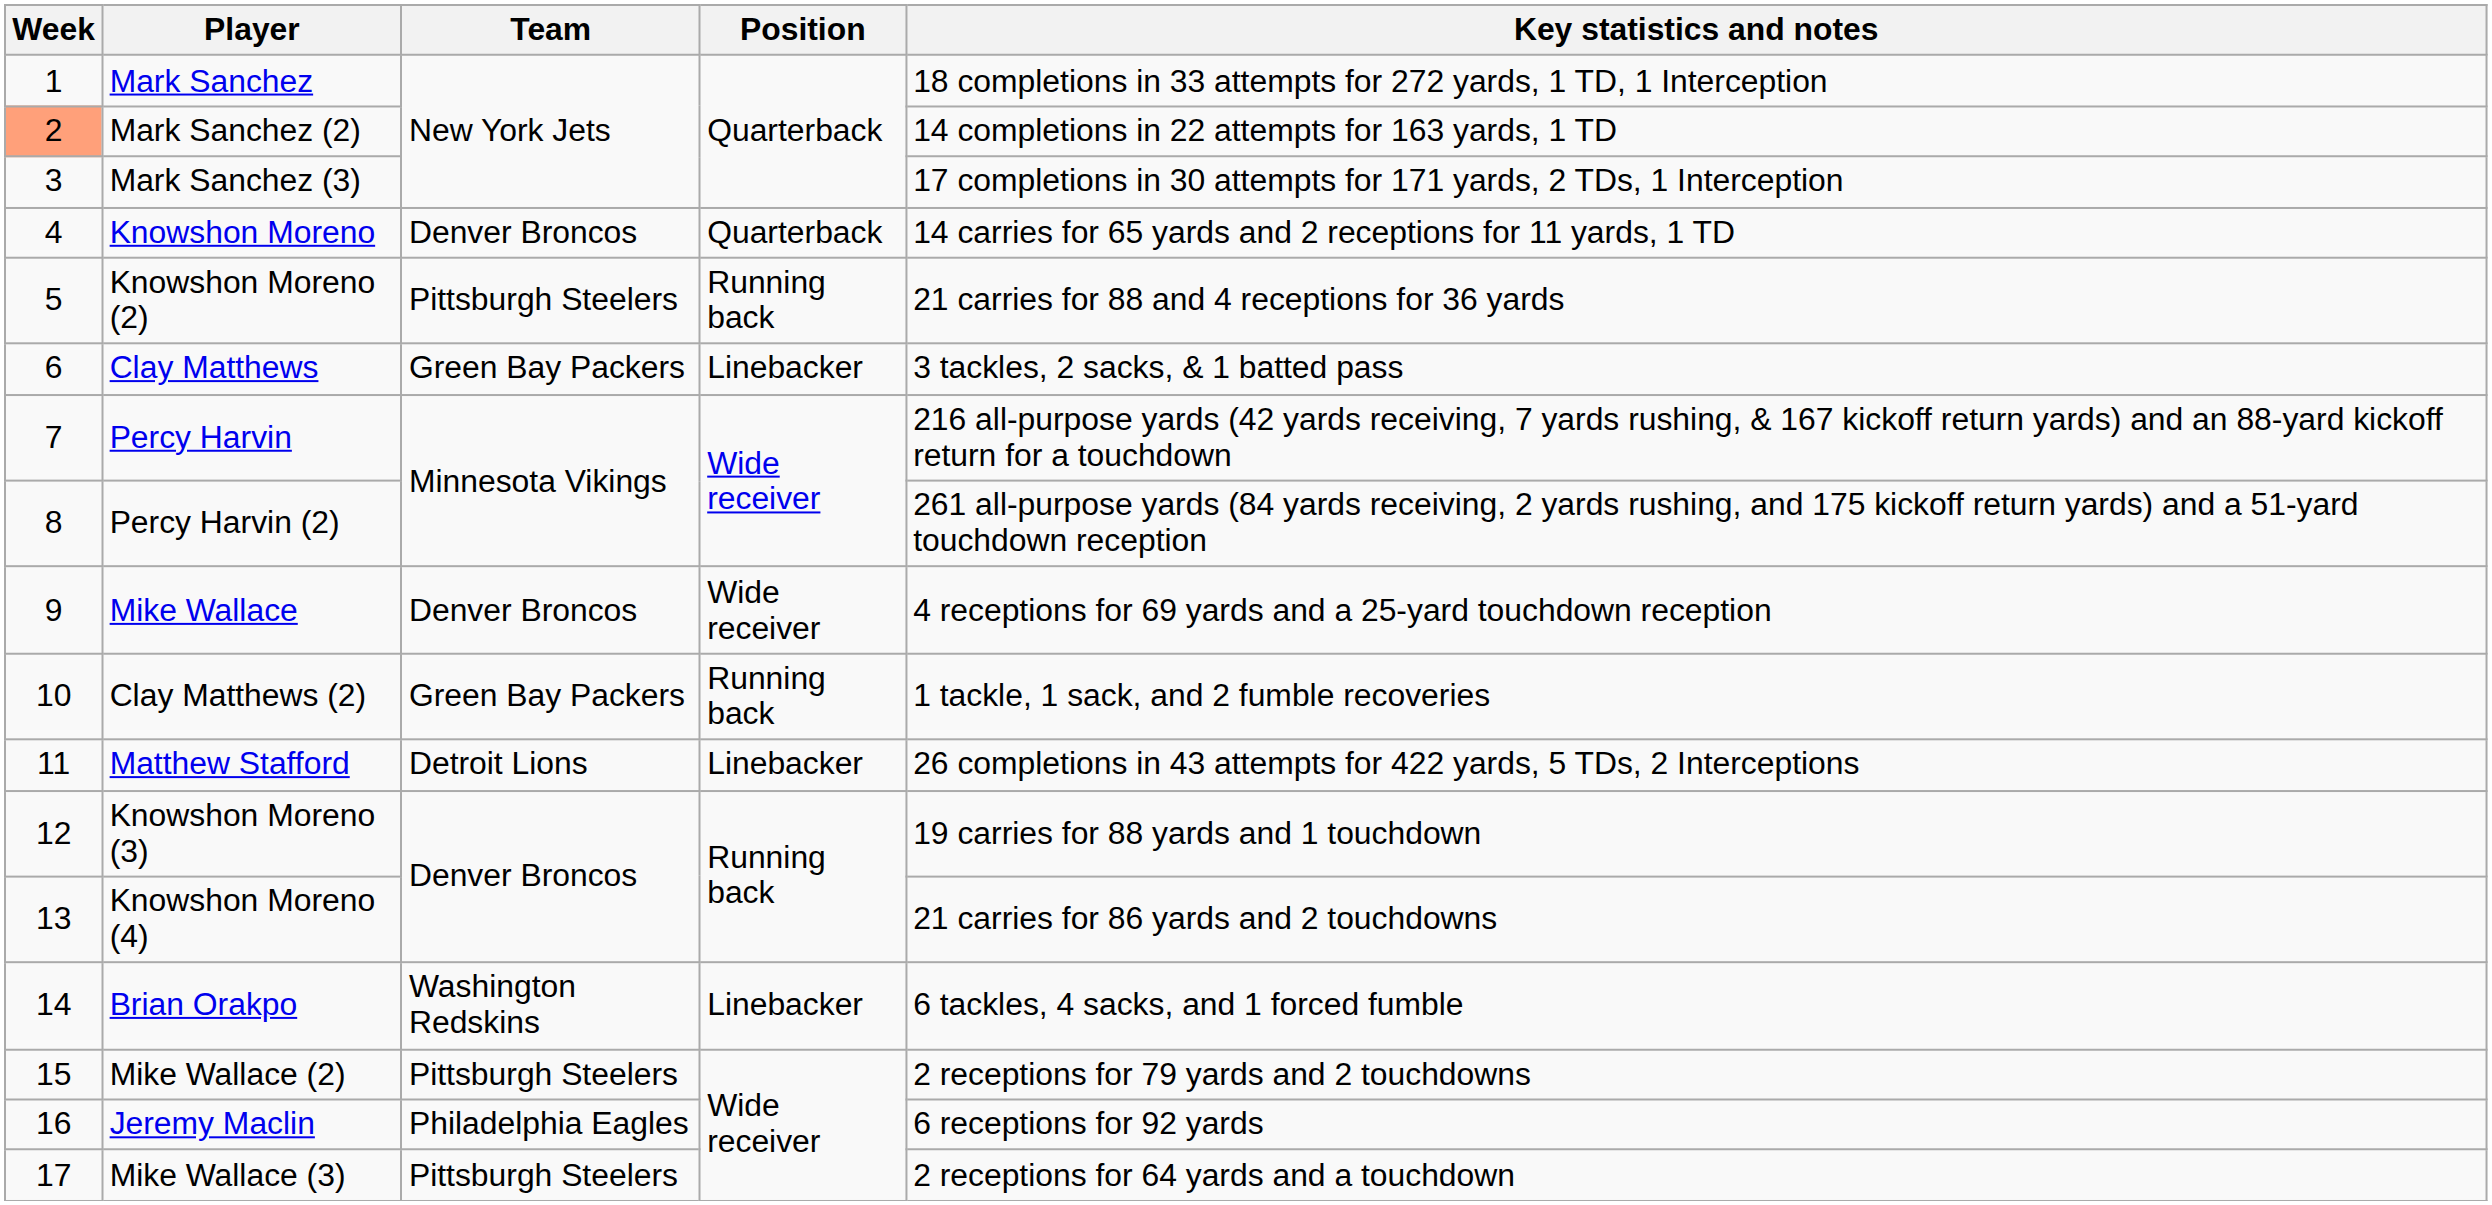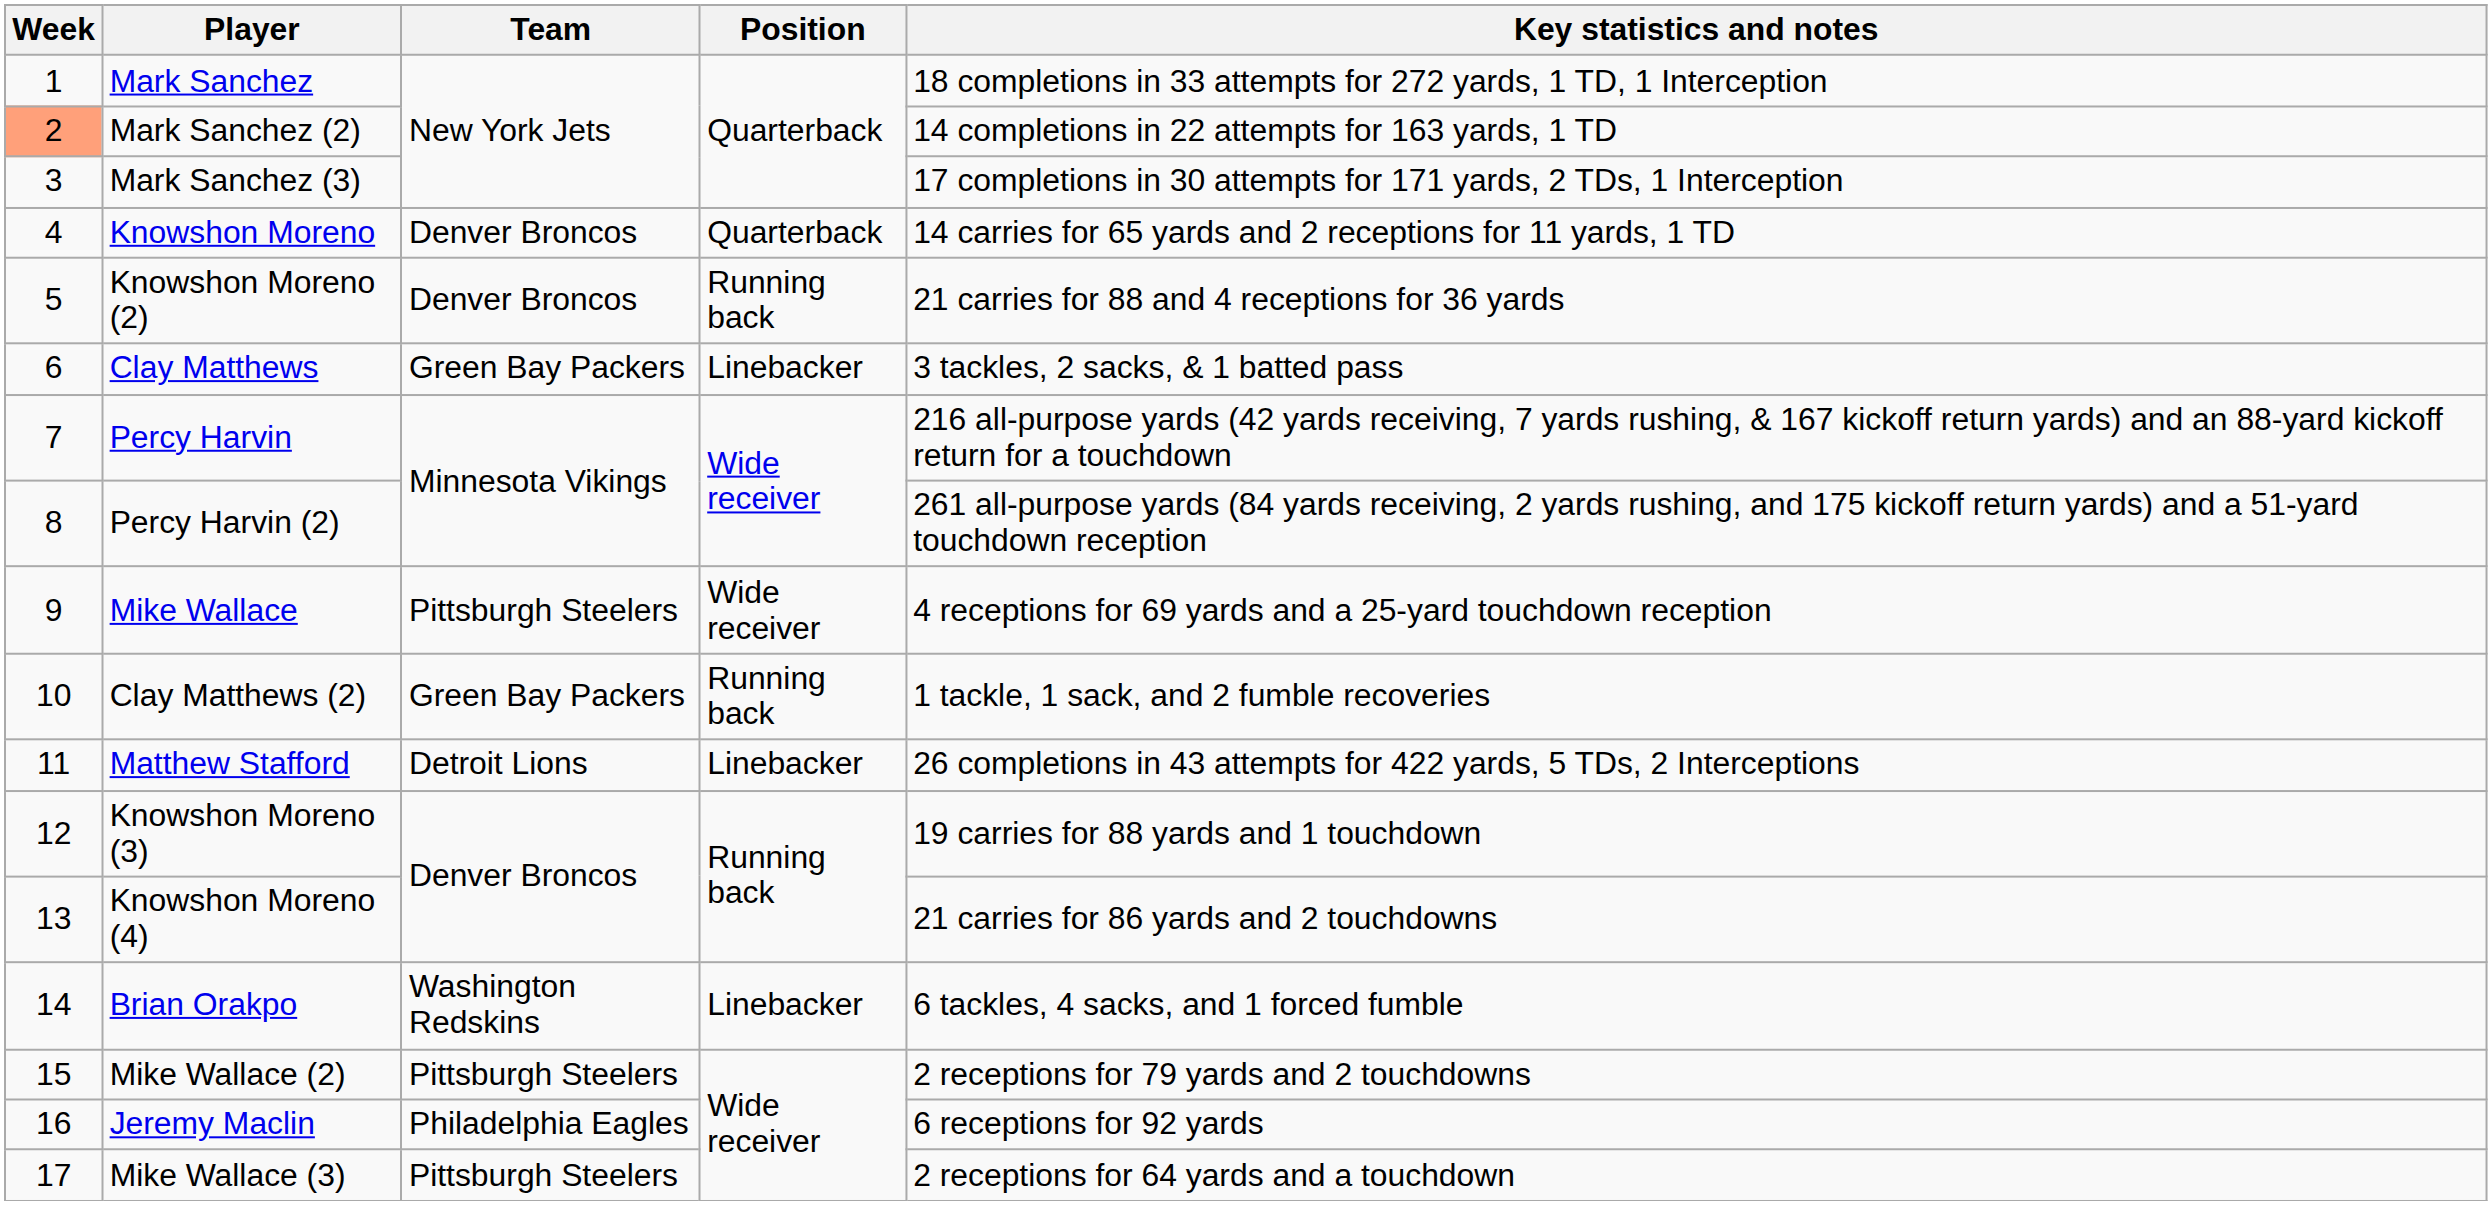Knowshon Moreno (2) | Team: Pittsburgh Steelers -> Denver Broncos
Mike Wallace | Team: Denver Broncos -> Pittsburgh Steelers
